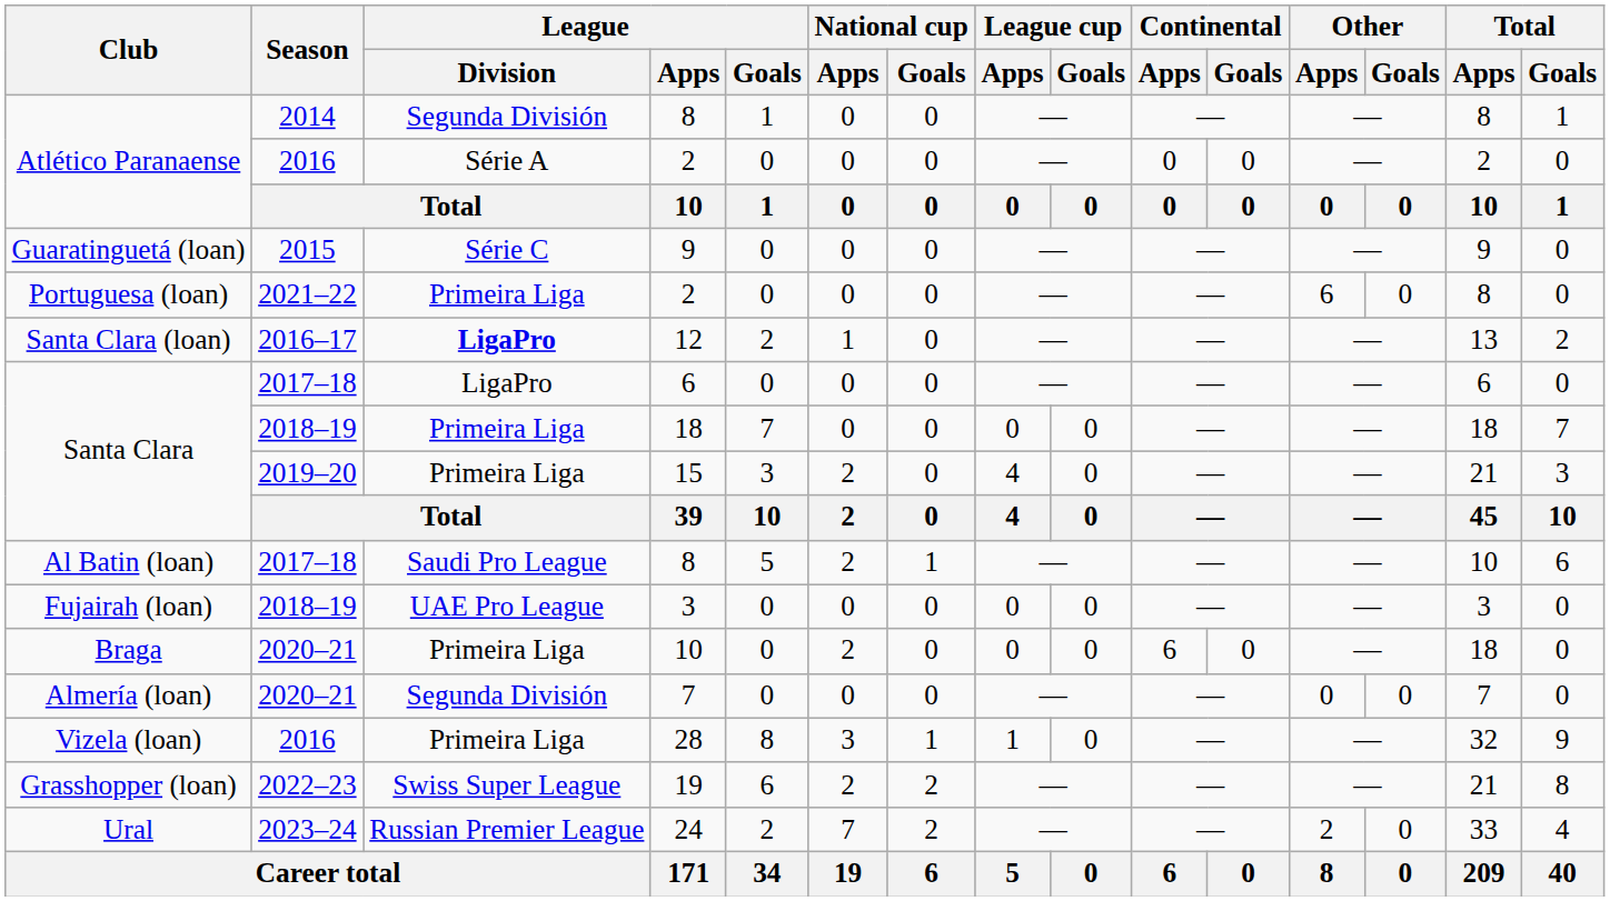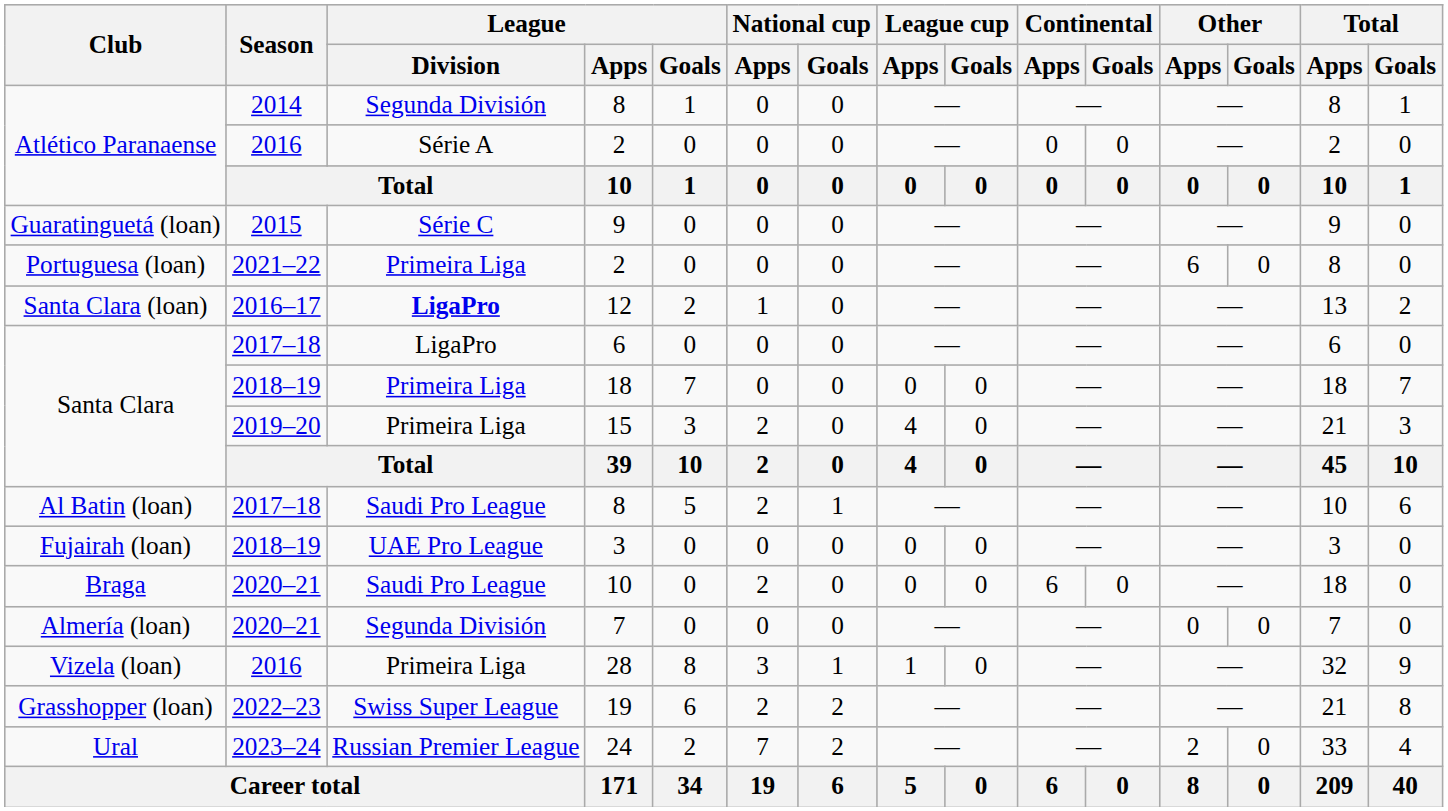Braga / 10 | League / Division: Primeira Liga -> Saudi Pro League
